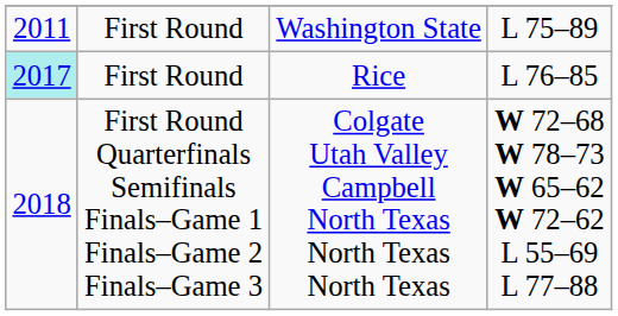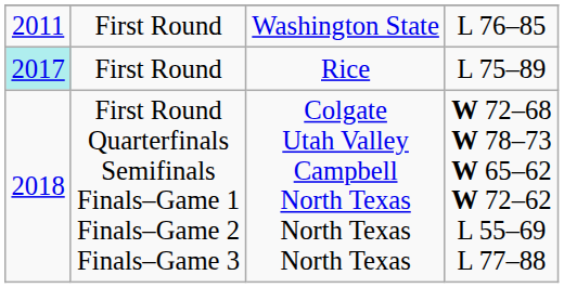Washington State | column 4: L 75–89 -> L 76–85
Rice | column 4: L 76–85 -> L 75–89
